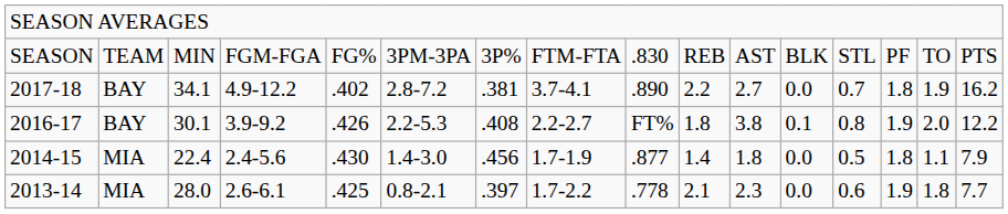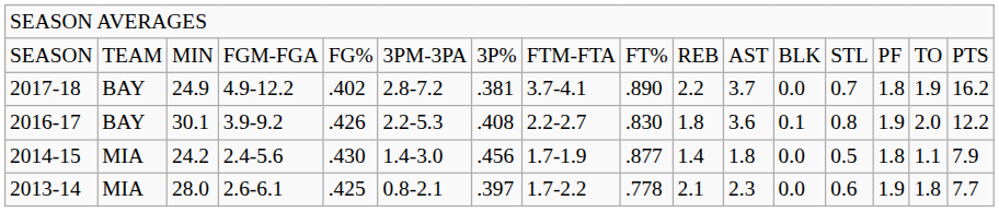SEASON | column 9: .830 -> FT%
2017-18 | column 3: 34.1 -> 24.9
2017-18 | column 11: 2.7 -> 3.7
2016-17 | column 9: FT% -> .830
2016-17 | column 11: 3.8 -> 3.6
2014-15 | column 3: 22.4 -> 24.2
